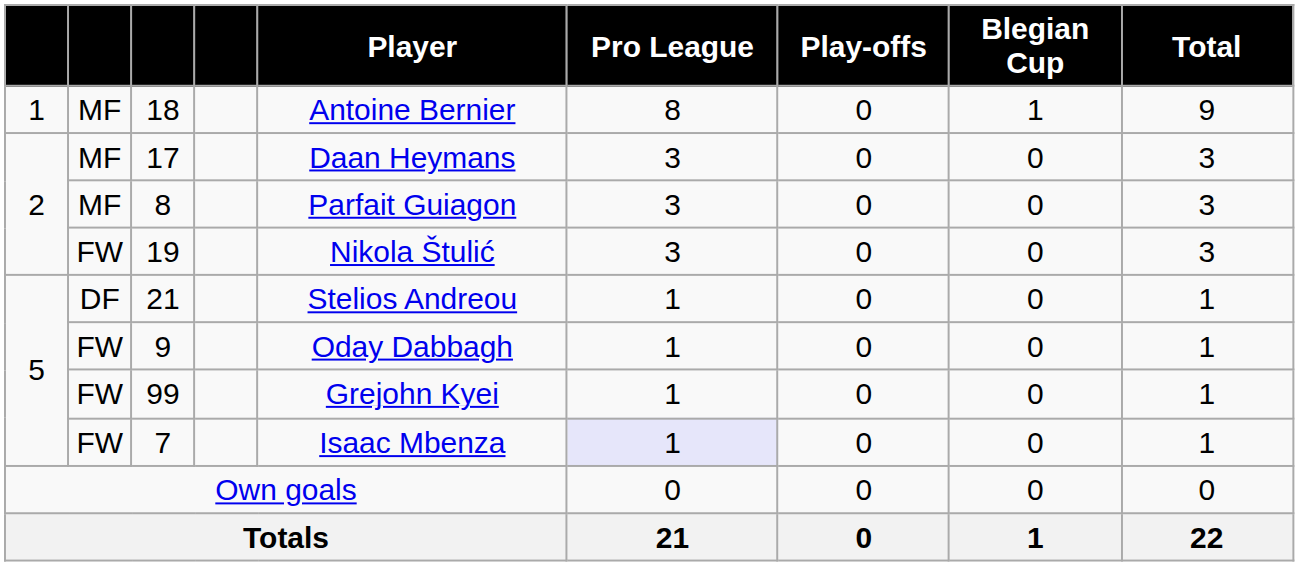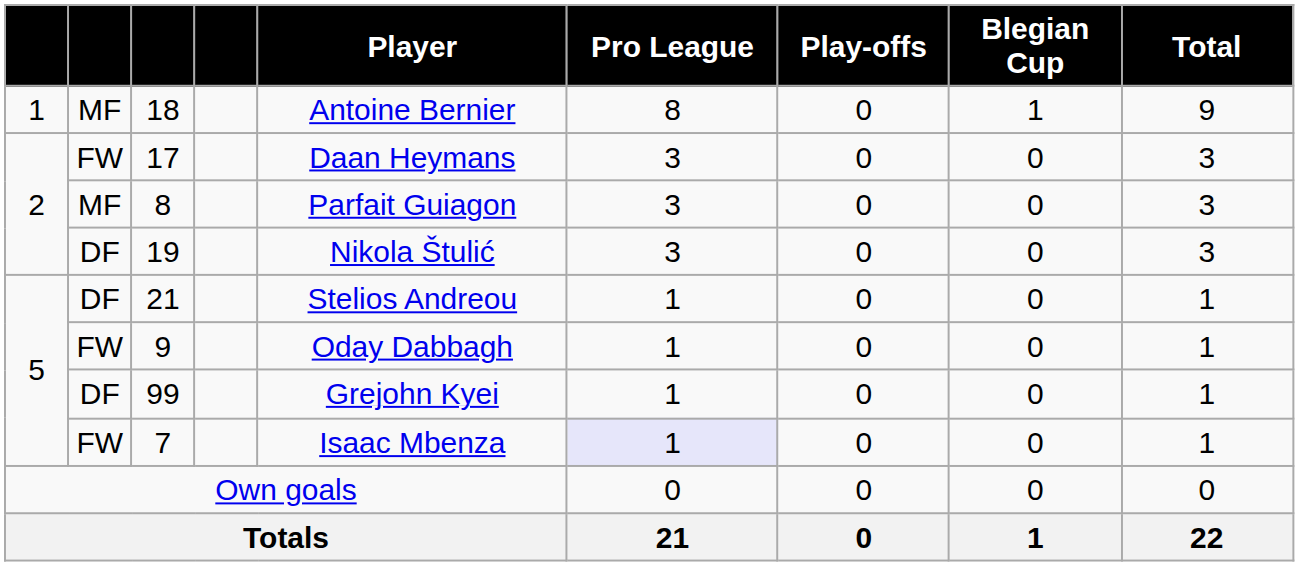17 | column 2: MF -> FW
19 | column 2: FW -> DF
99 | column 2: FW -> DF
